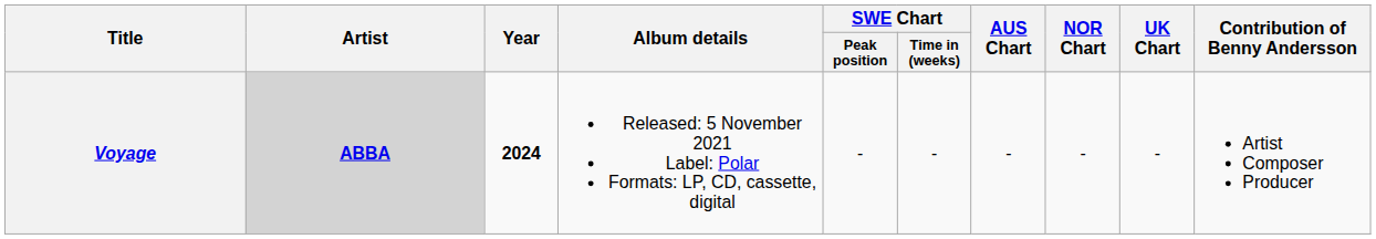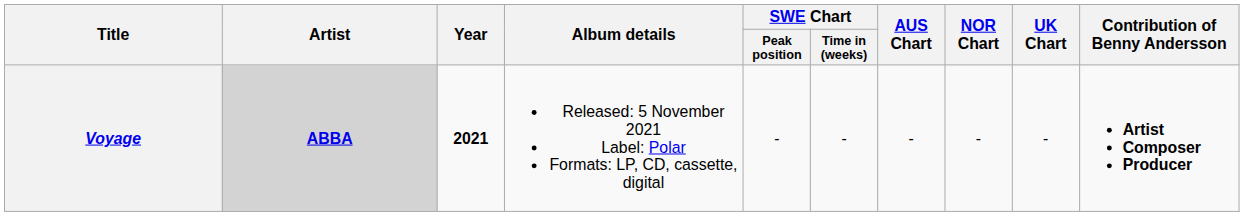Voyage | Year: 2024 -> 2021
Voyage | Contribution of Benny Andersson: normal -> bold
